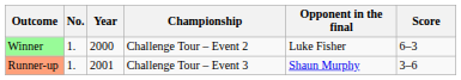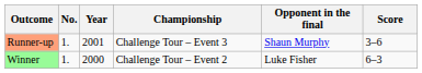rows swapped: Winner <-> Runner-up
